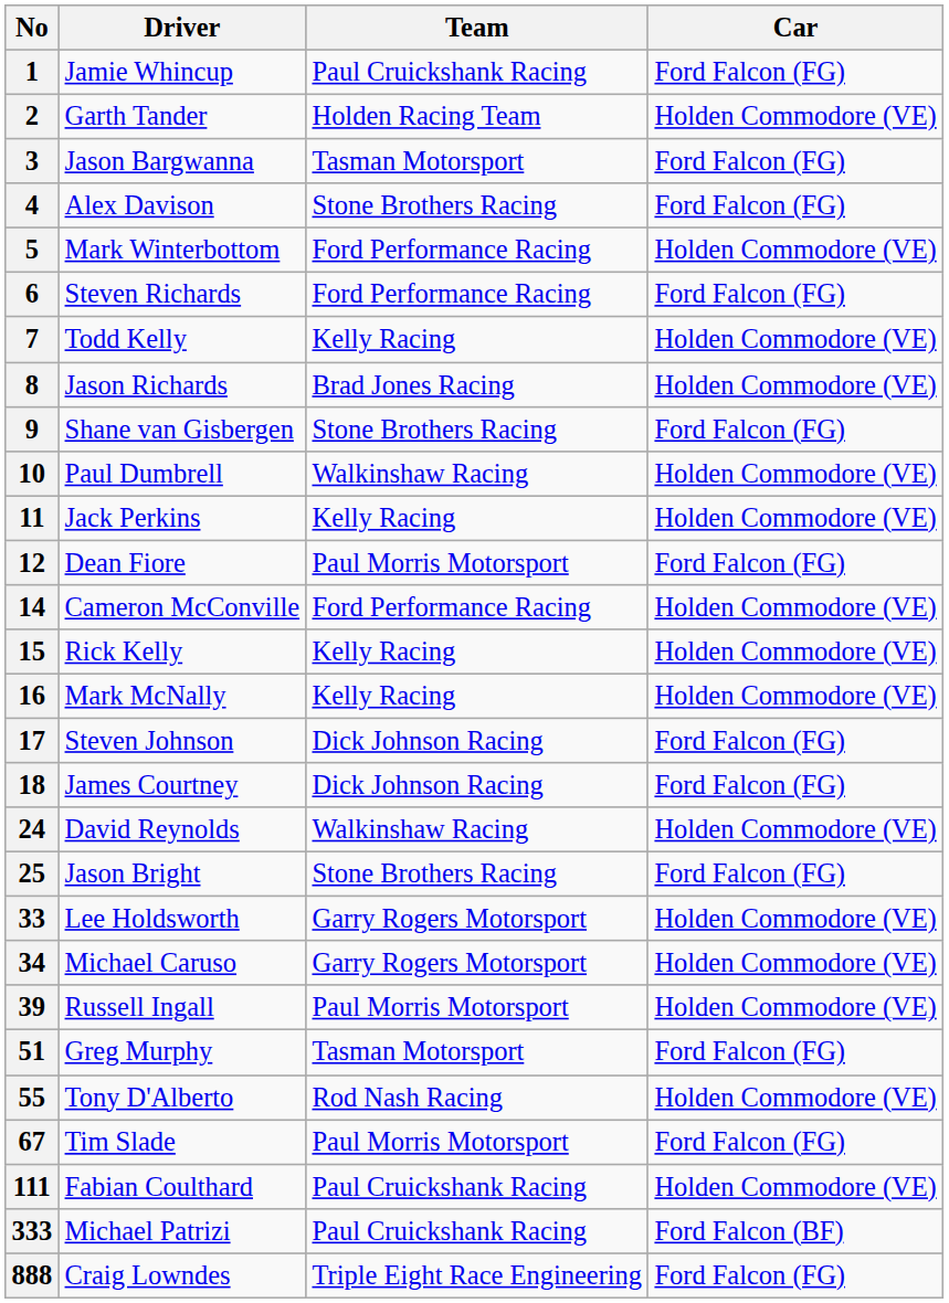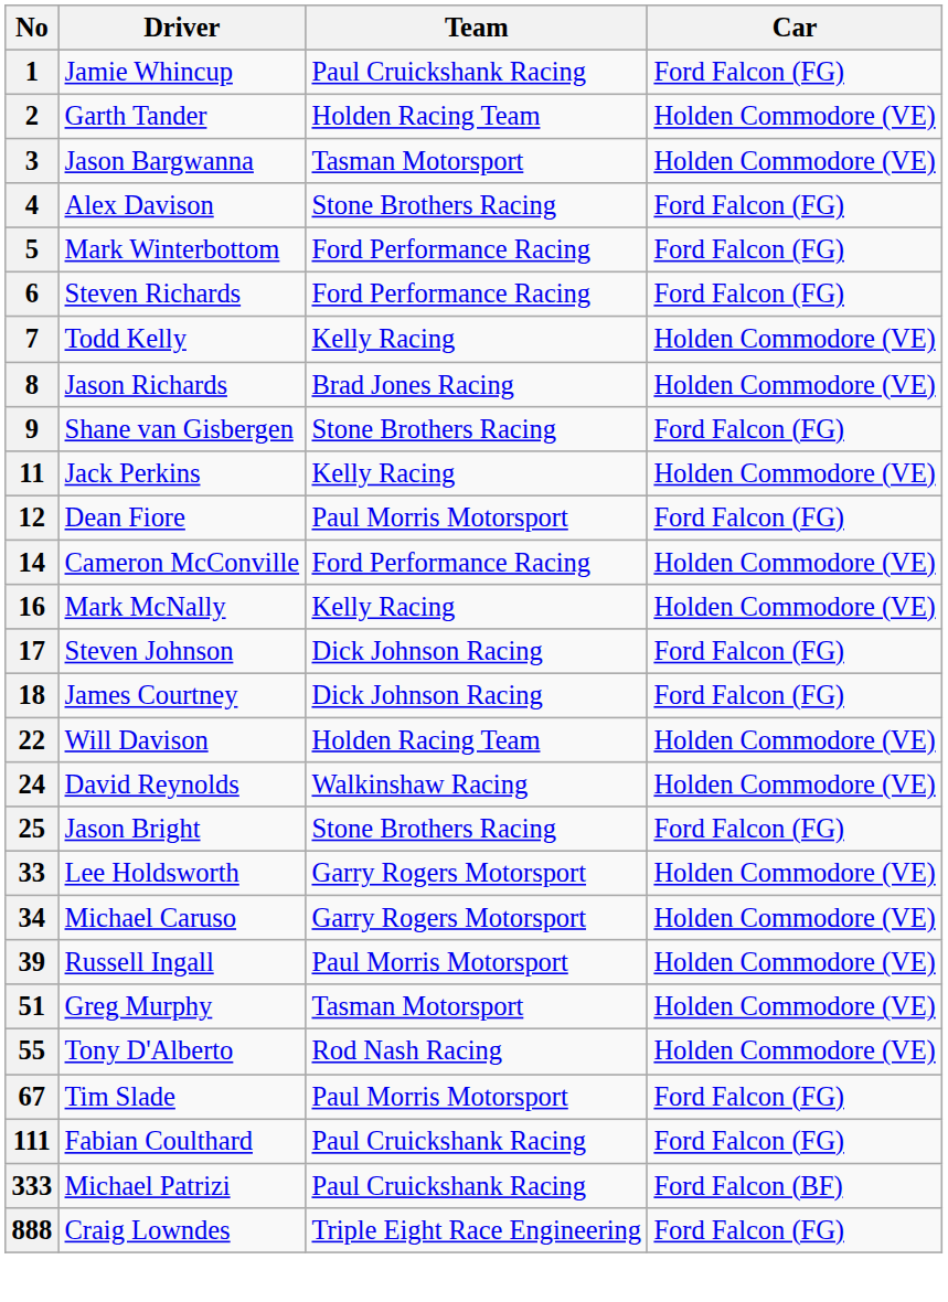3 | Car: Ford Falcon (FG) -> Holden Commodore (VE)
5 | Car: Holden Commodore (VE) -> Ford Falcon (FG)
- row: 10 | Paul Dumbrell | Walkinshaw Racing | Holden Commodore (VE)
- row: 15 | Rick Kelly | Kelly Racing | Holden Commodore (VE)
+ row: 22 | Will Davison | Holden Racing Team | Holden Commodore (VE)
51 | Car: Ford Falcon (FG) -> Holden Commodore (VE)
111 | Car: Holden Commodore (VE) -> Ford Falcon (FG)
